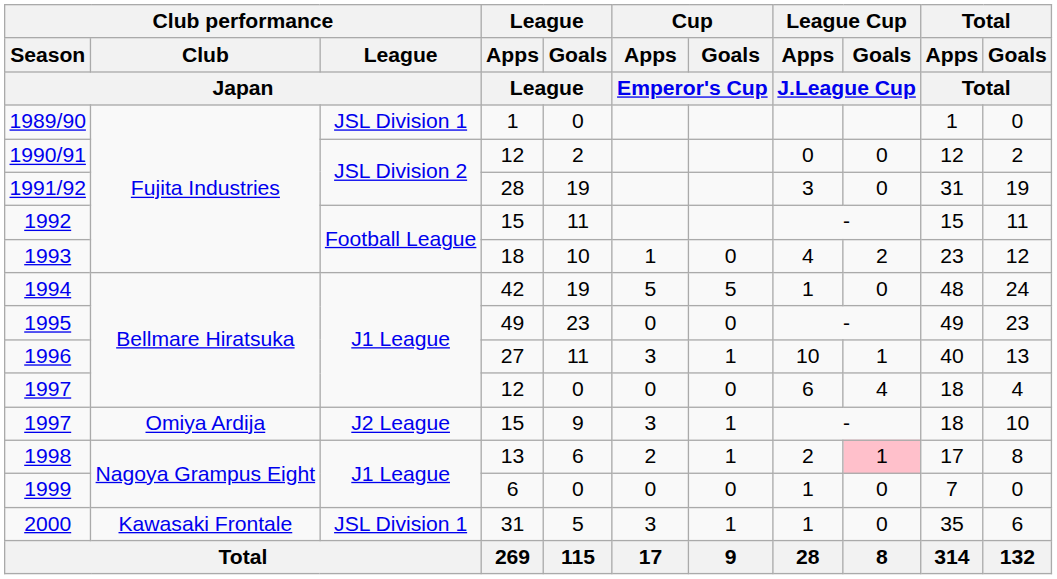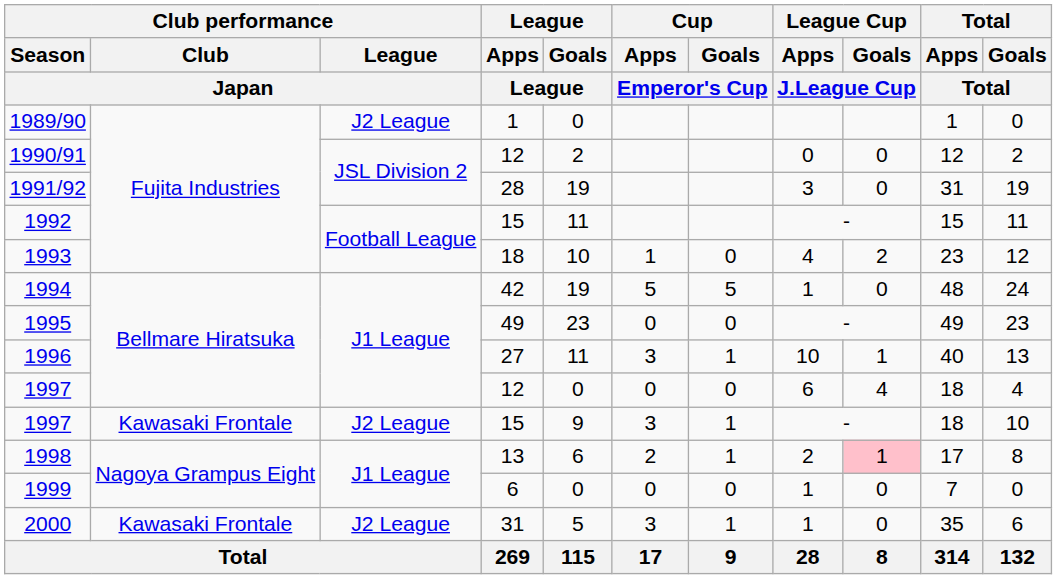1989/90 | Club performance / League / Japan: JSL Division 1 -> J2 League
1997 / 15 | Club performance / Club / Japan: Omiya Ardija -> Kawasaki Frontale
2000 | Club performance / League / Japan: JSL Division 1 -> J2 League
